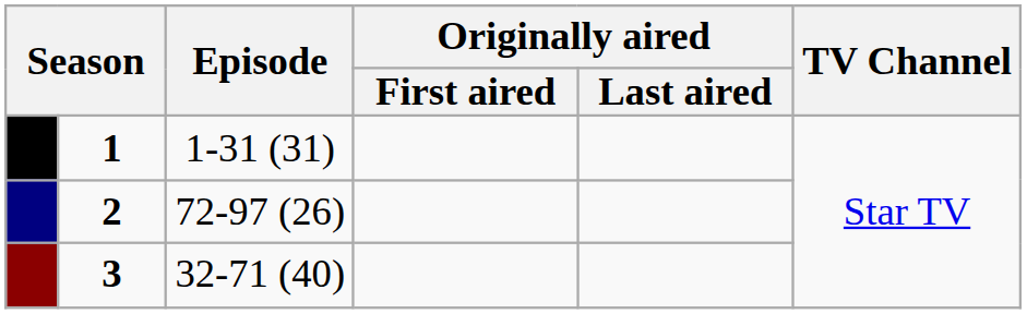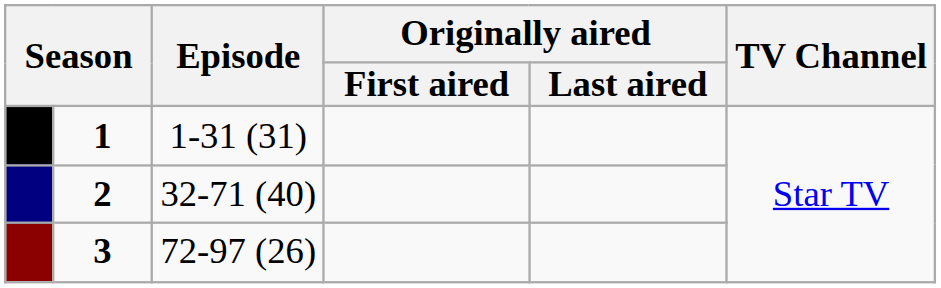2 | Episode: 72-97 (26) -> 32-71 (40)
3 | Episode: 32-71 (40) -> 72-97 (26)
